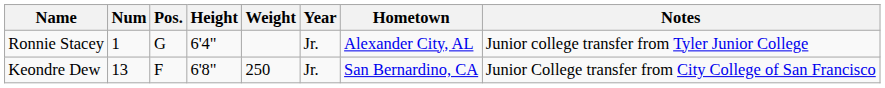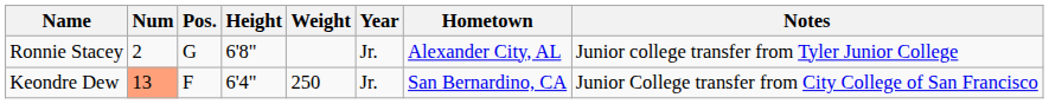Ronnie Stacey | Num: 1 -> 2
Ronnie Stacey | Height: 6'4" -> 6'8"
Keondre Dew | Num: no background -> lightsalmon background
Keondre Dew | Height: 6'8" -> 6'4"
